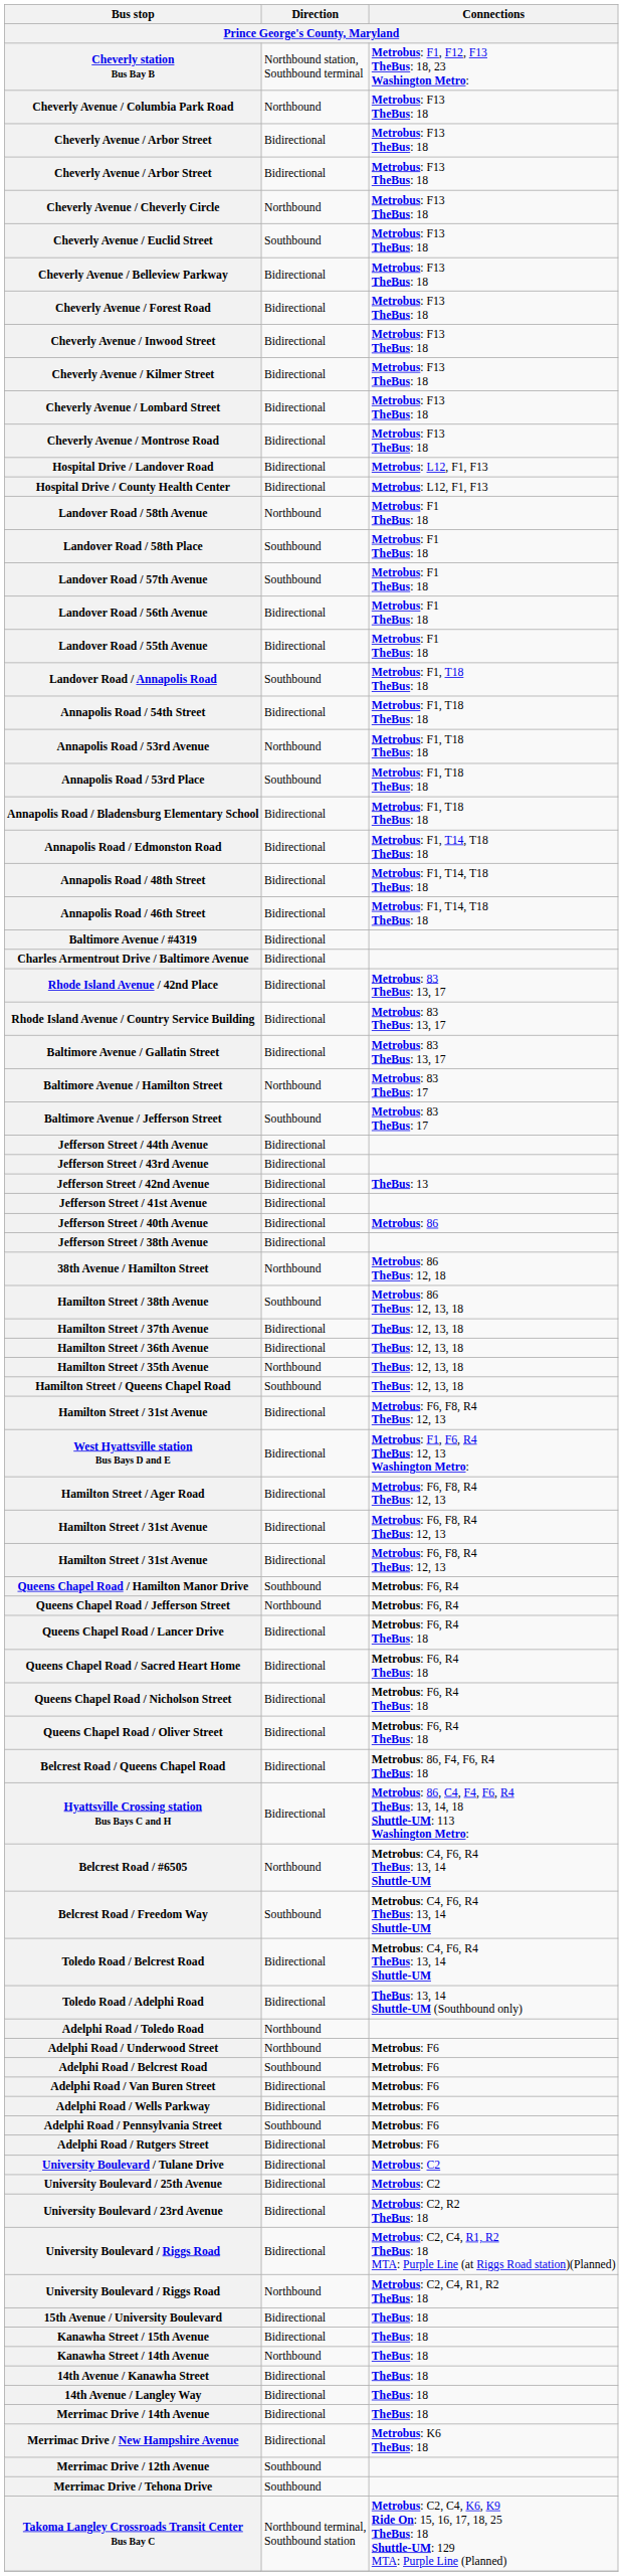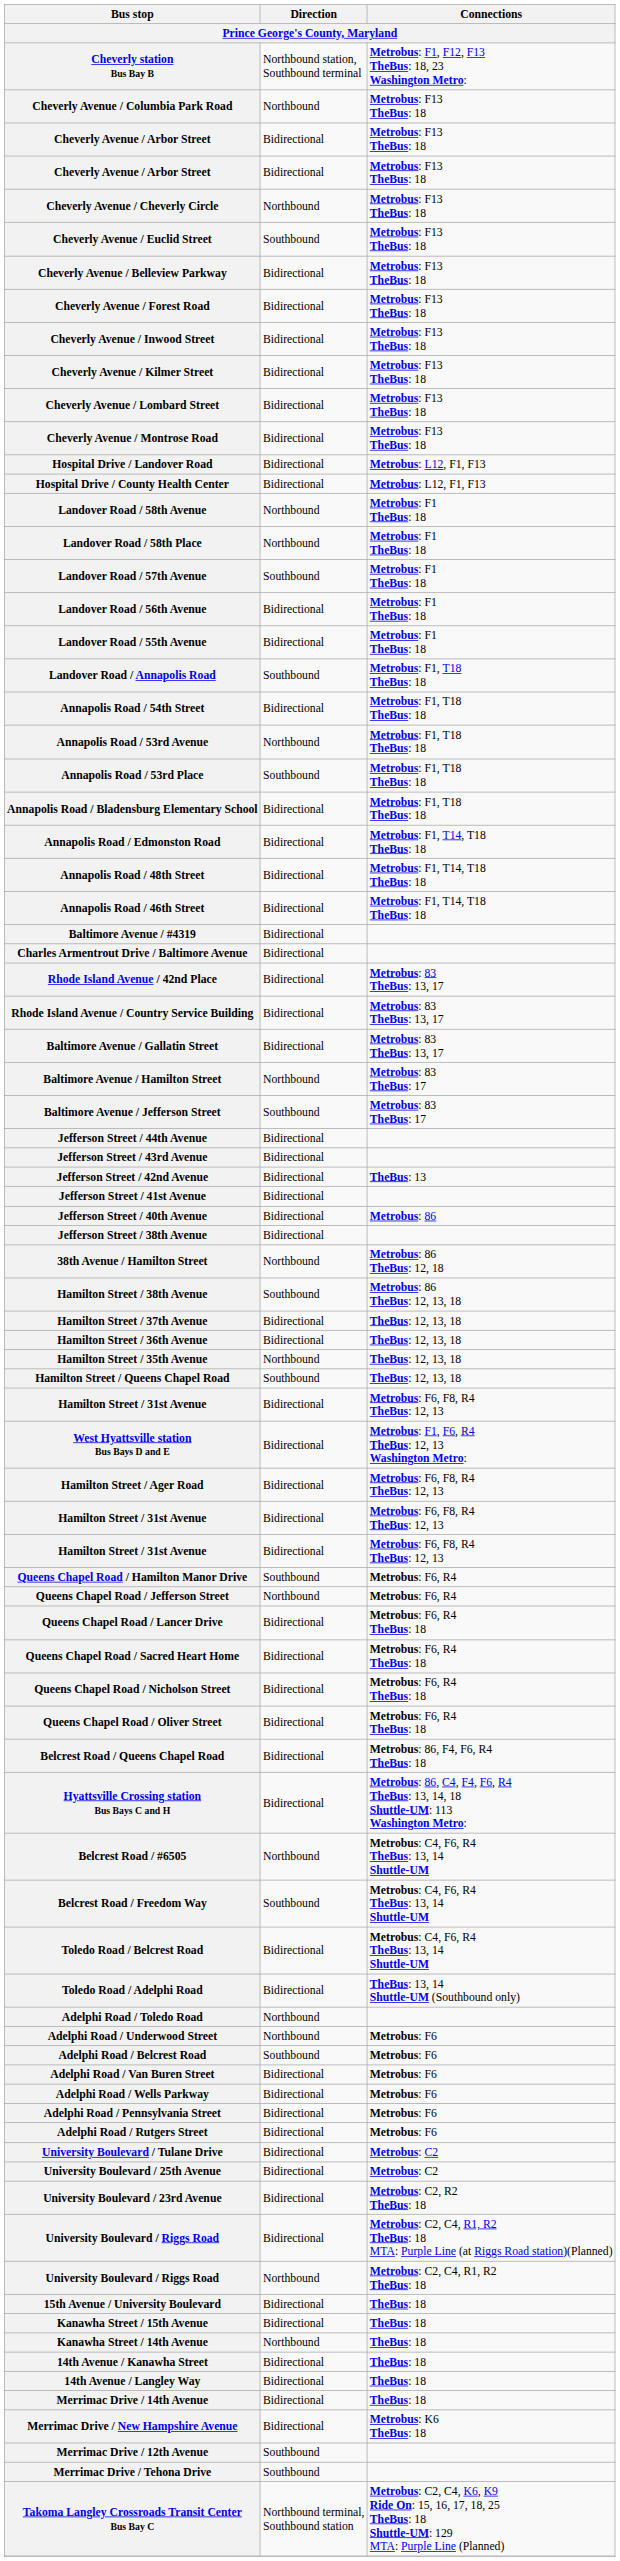Landover Road / 58th Place | Direction: Southbound -> Northbound
Adelphi Road / Pennsylvania Street | Direction: Southbound -> Bidirectional
